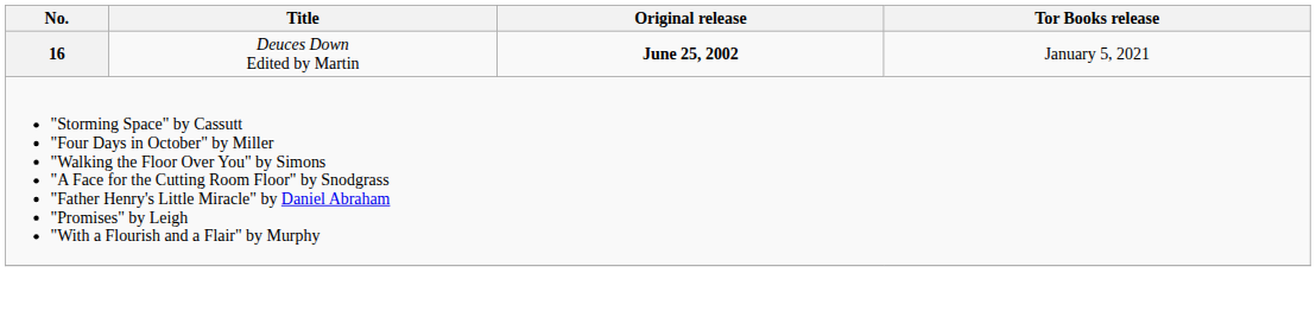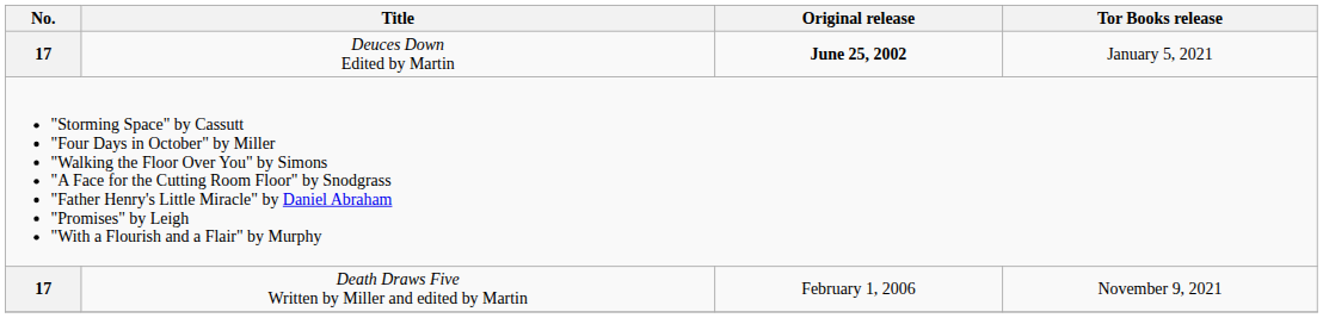Deuces Down Edited by Martin | No.: 16 -> 17
+ row: 17 | Death Draws Five Written by Miller and edited by Martin | February 1, 2006 | November 9, 2021
